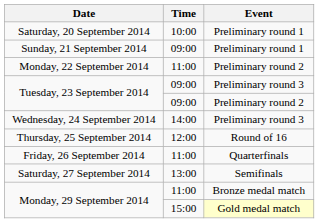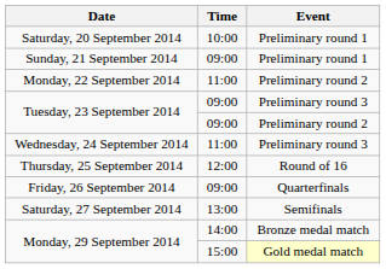Wednesday, 24 September 2014 | Time: 14:00 -> 11:00
Friday, 26 September 2014 | Time: 11:00 -> 09:00
Monday, 29 September 2014 / Bronze medal match | Time: 11:00 -> 14:00
